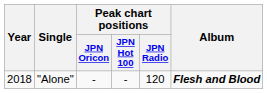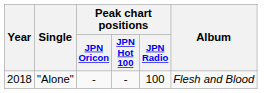"Alone" | Peak chart positions / JPN Radio: 120 -> 100
"Alone" | Album: bold -> normal
